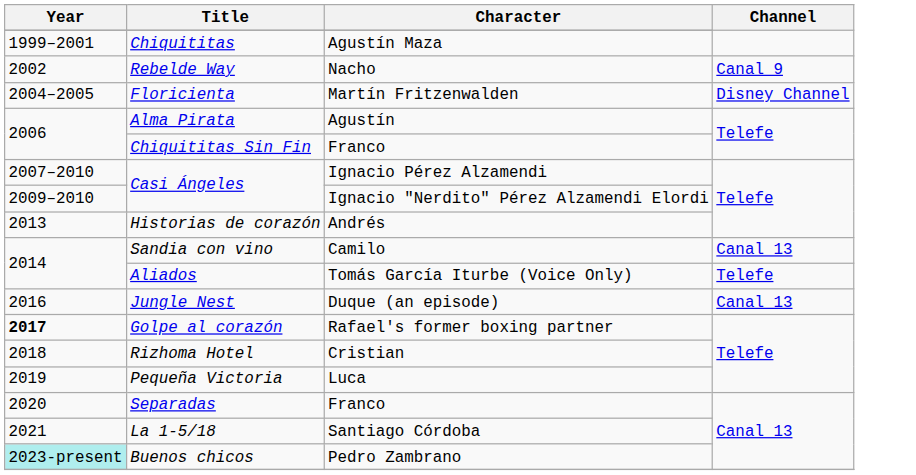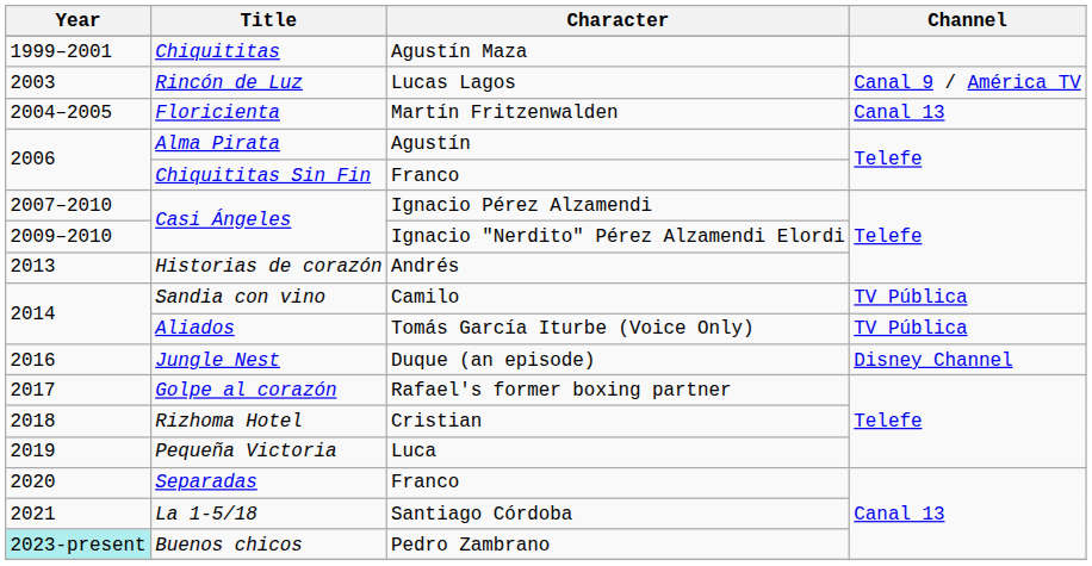- row: 2002 | Rebelde Way | Nacho | Canal 9
+ row: 2003 | Rincón de Luz | Lucas Lagos | Canal 9 / América TV
Floricienta | Channel: Disney Channel -> Canal 13
Sandia con vino | Channel: Canal 13 -> TV Pública
Aliados | Channel: Telefe -> TV Pública
Jungle Nest | Channel: Canal 13 -> Disney Channel
Golpe al corazón | Year: bold -> normal
